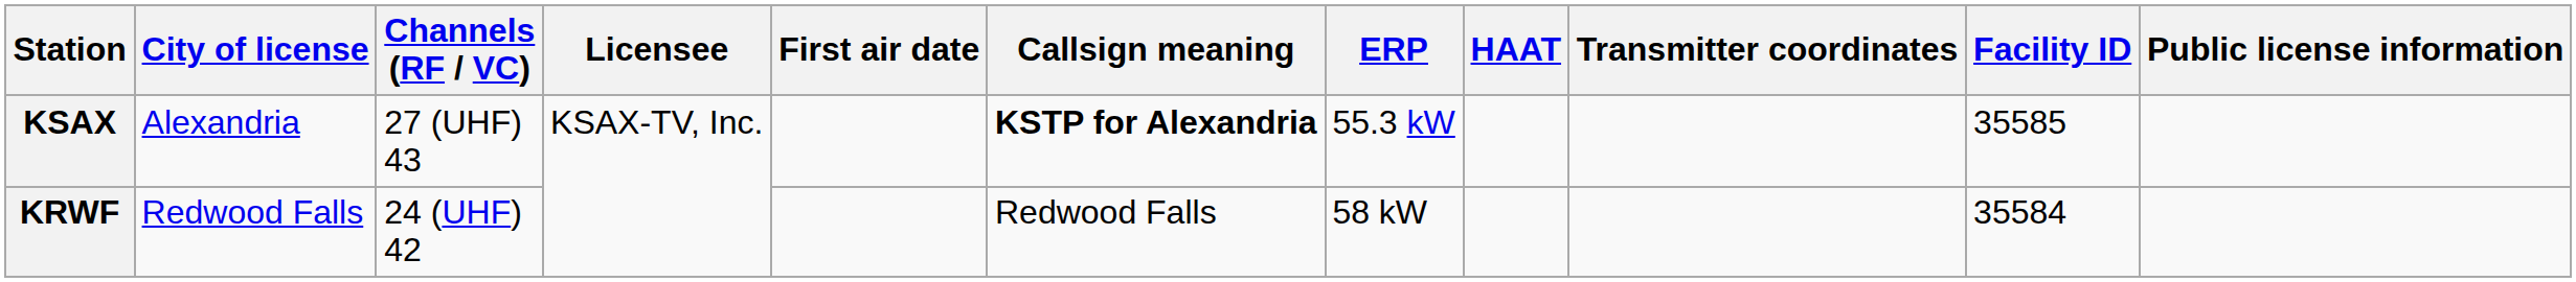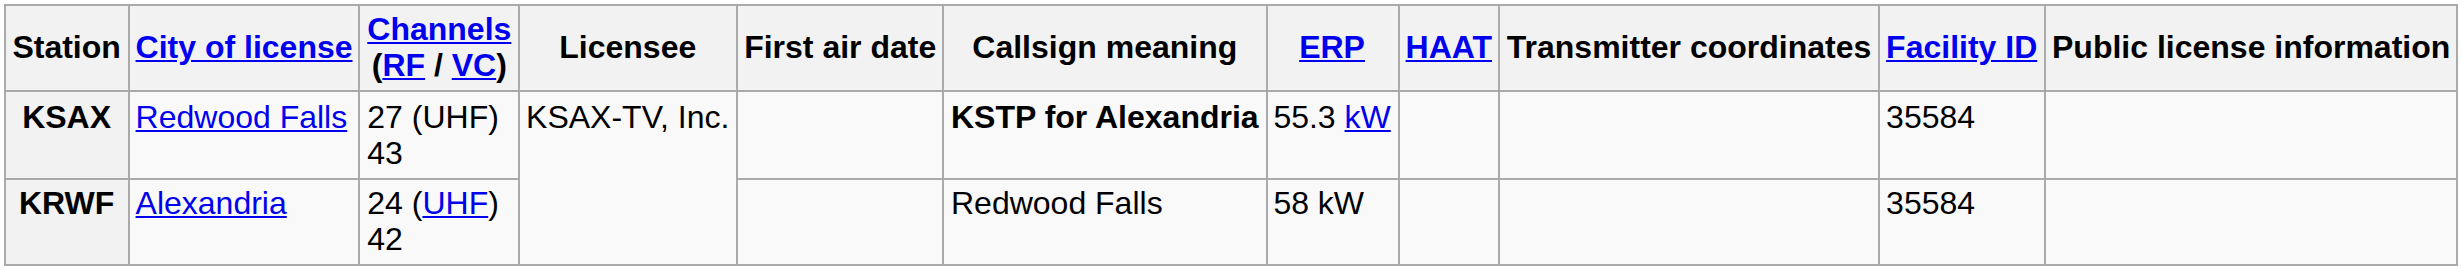KSAX | City of license: Alexandria -> Redwood Falls
KSAX | Facility ID: 35585 -> 35584
KRWF | City of license: Redwood Falls -> Alexandria
